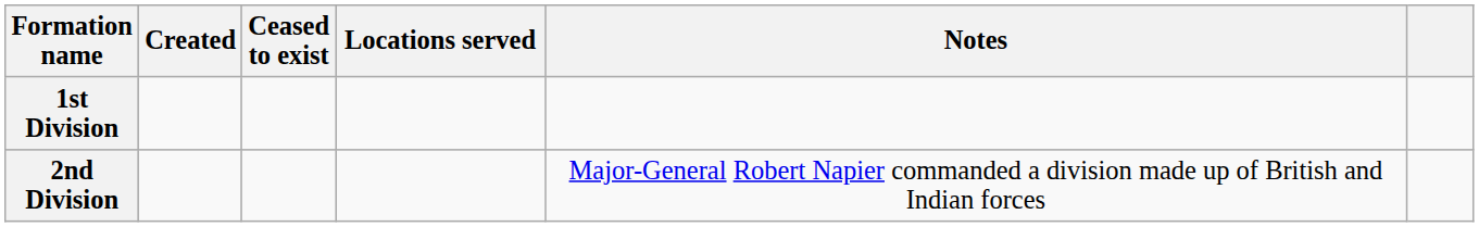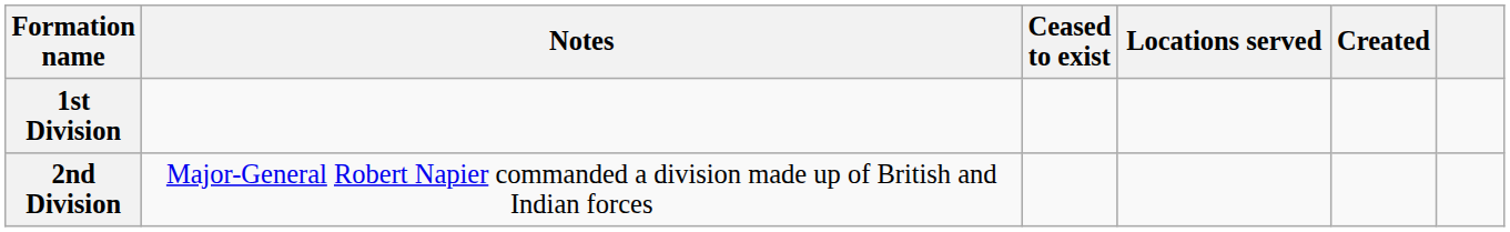columns swapped: Created <-> Notes
